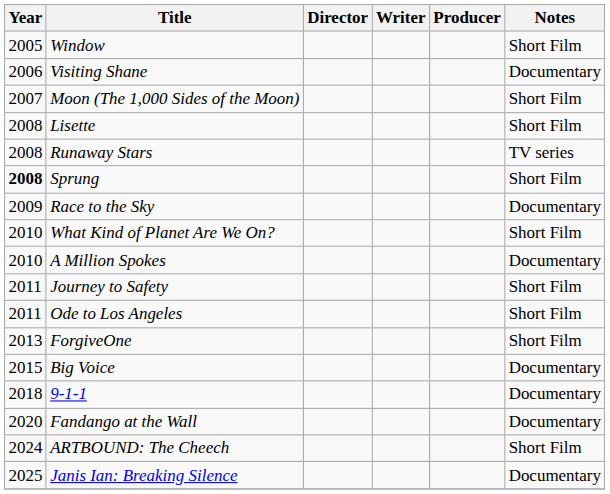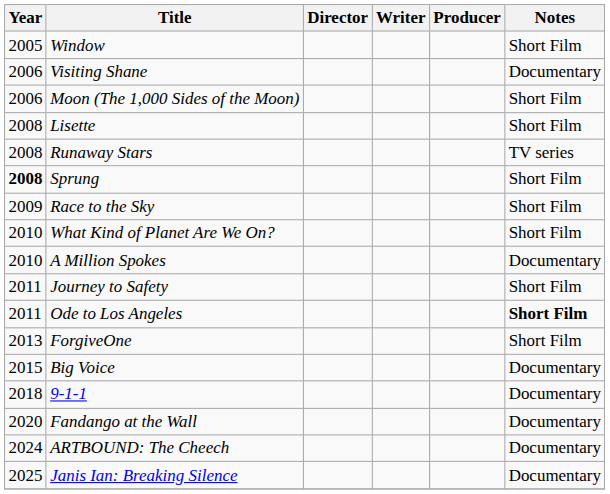Moon (The 1,000 Sides of the Moon) | Year: 2007 -> 2006
Race to the Sky | Notes: Documentary -> Short Film
Ode to Los Angeles | Notes: normal -> bold
ARTBOUND: The Cheech | Notes: Short Film -> Documentary
